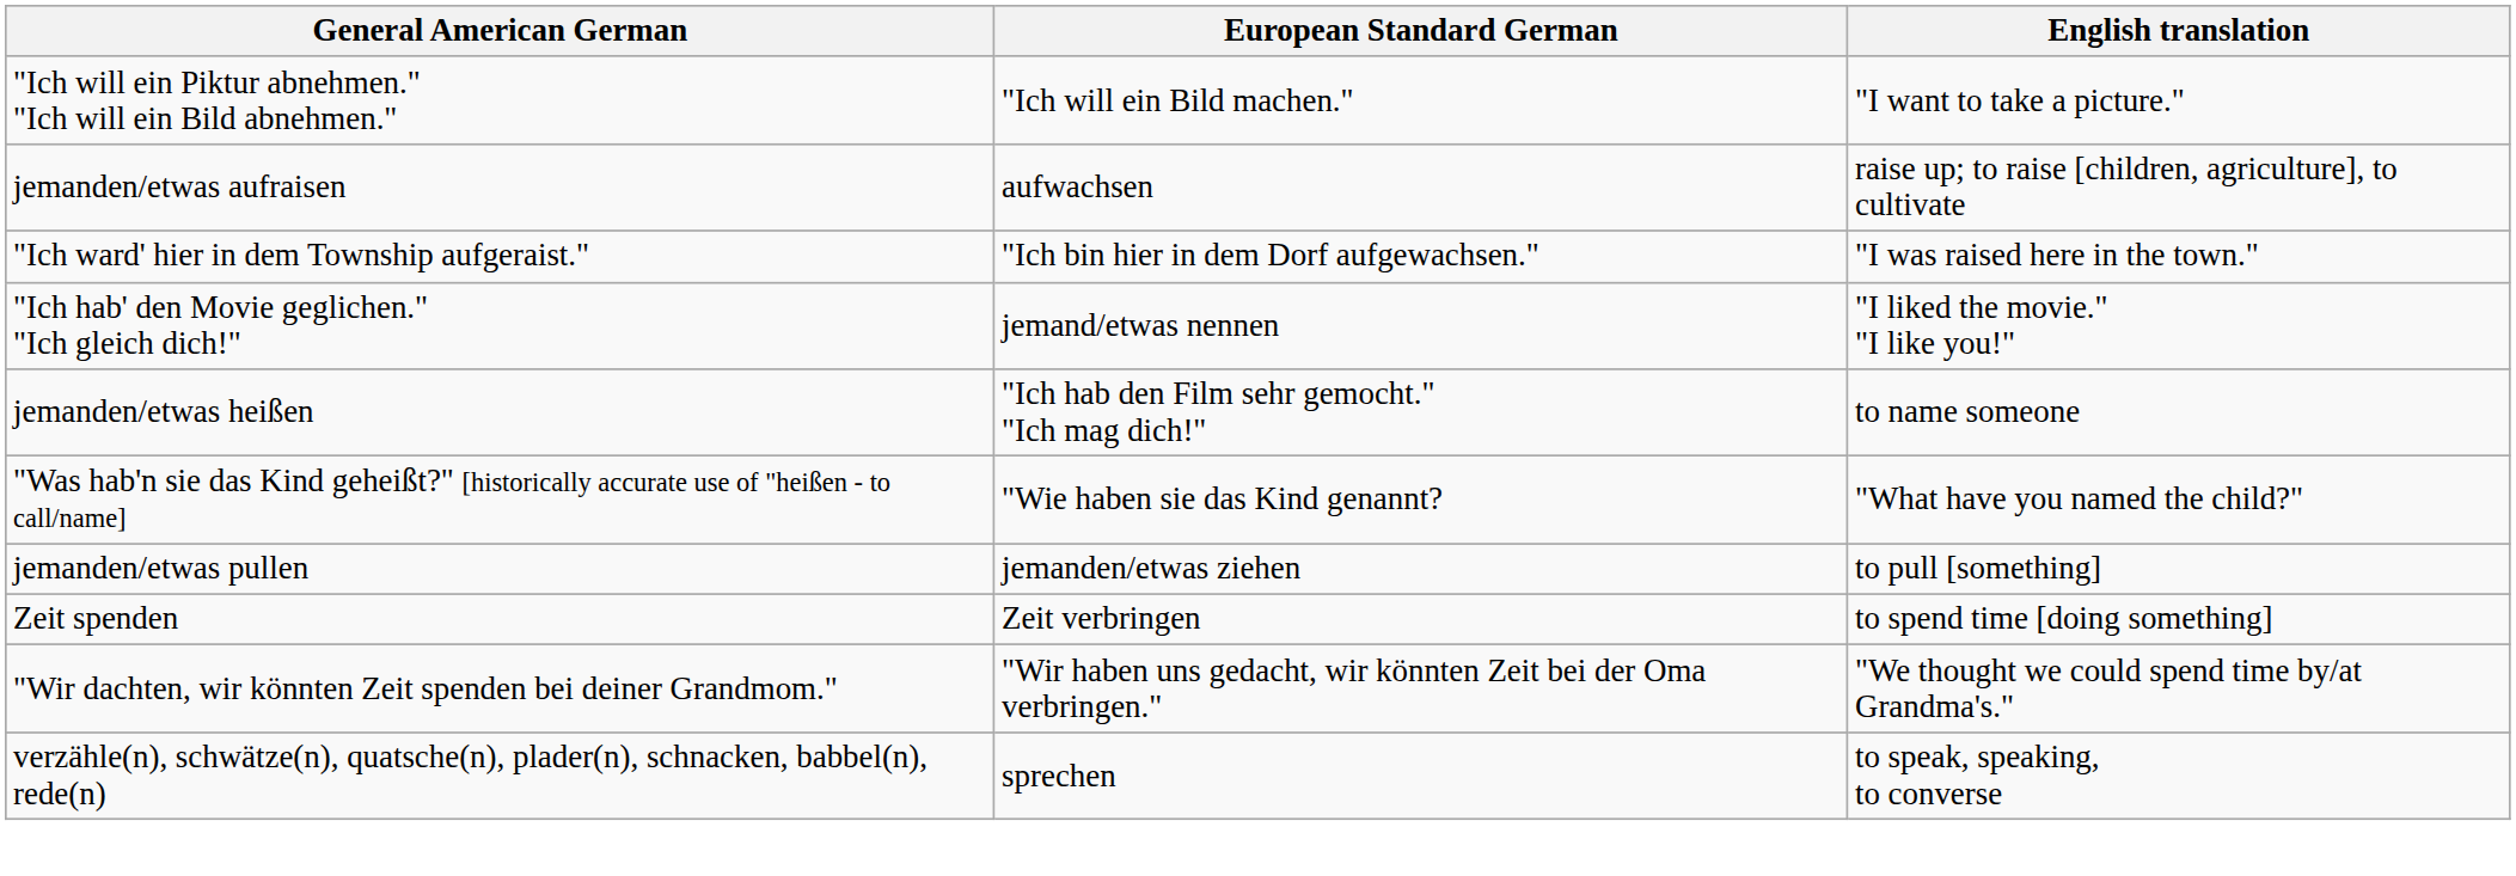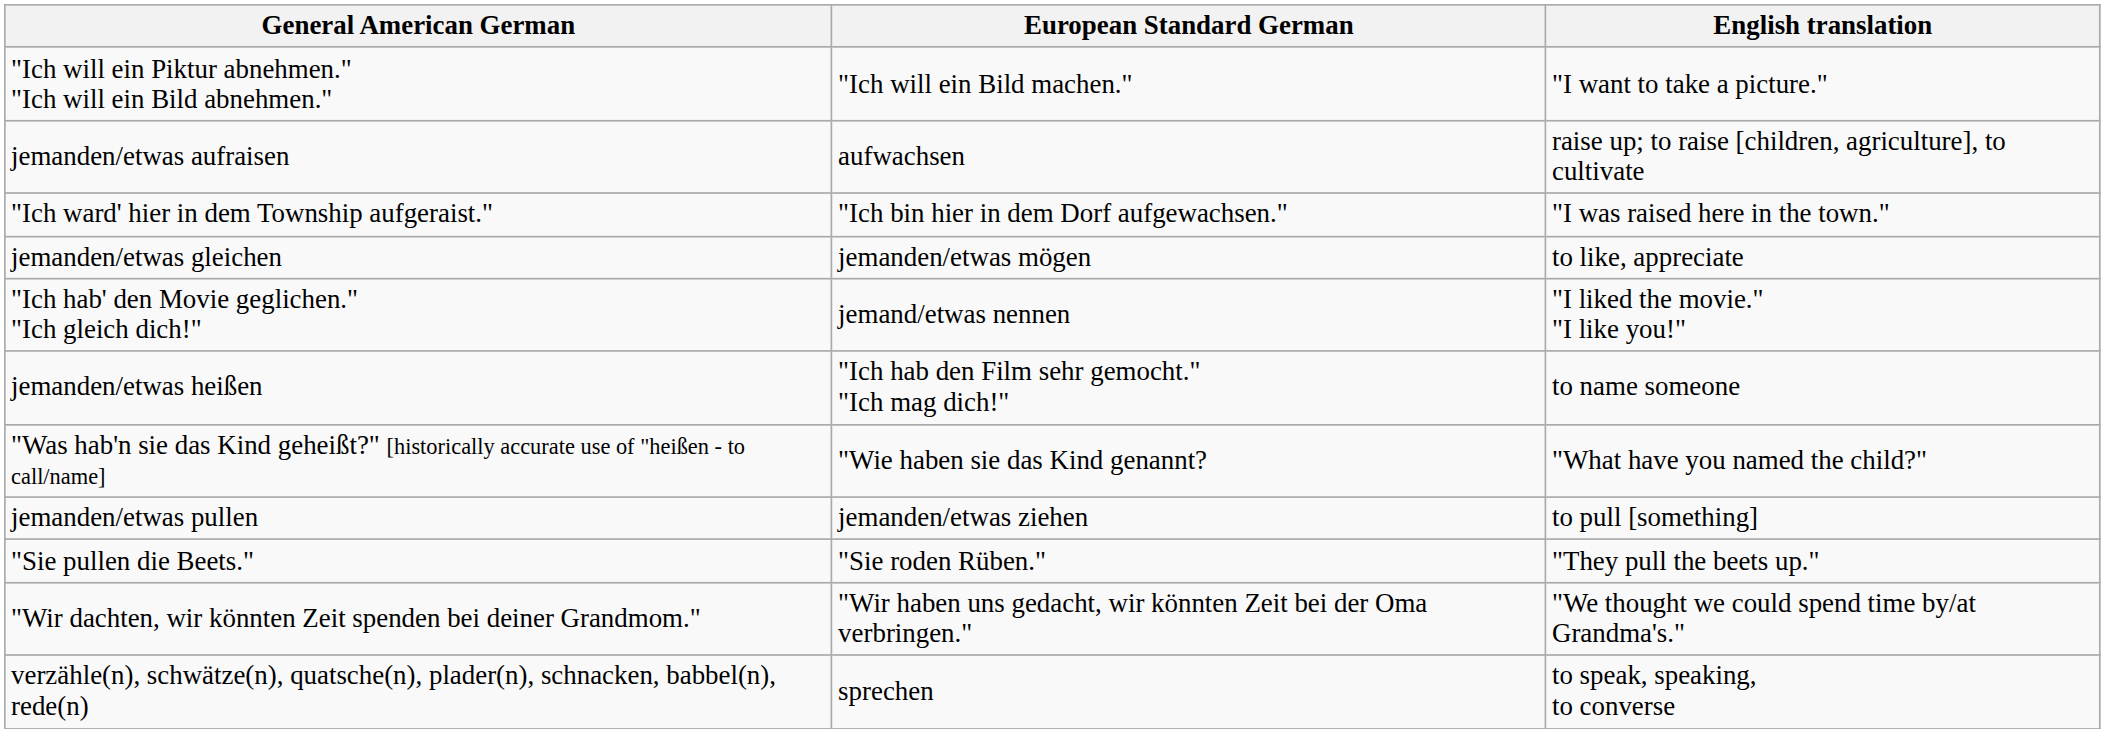+ row: jemanden/etwas gleichen | jemanden/etwas mögen | to like, appreciate
+ row: "Sie pullen die Beets." | "Sie roden Rüben." | "They pull the beets up."
- row: Zeit spenden | Zeit verbringen | to spend time [doing something]
